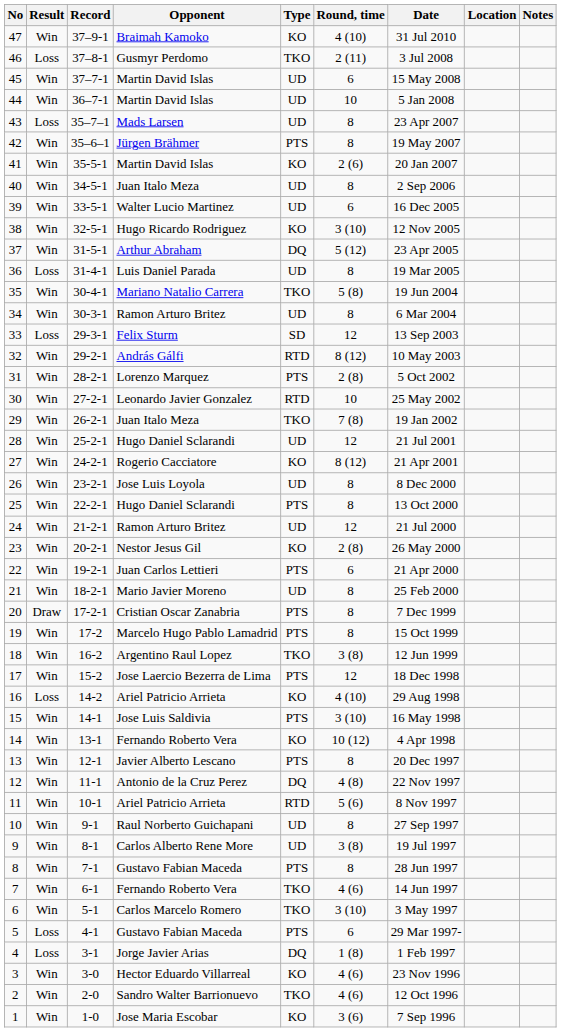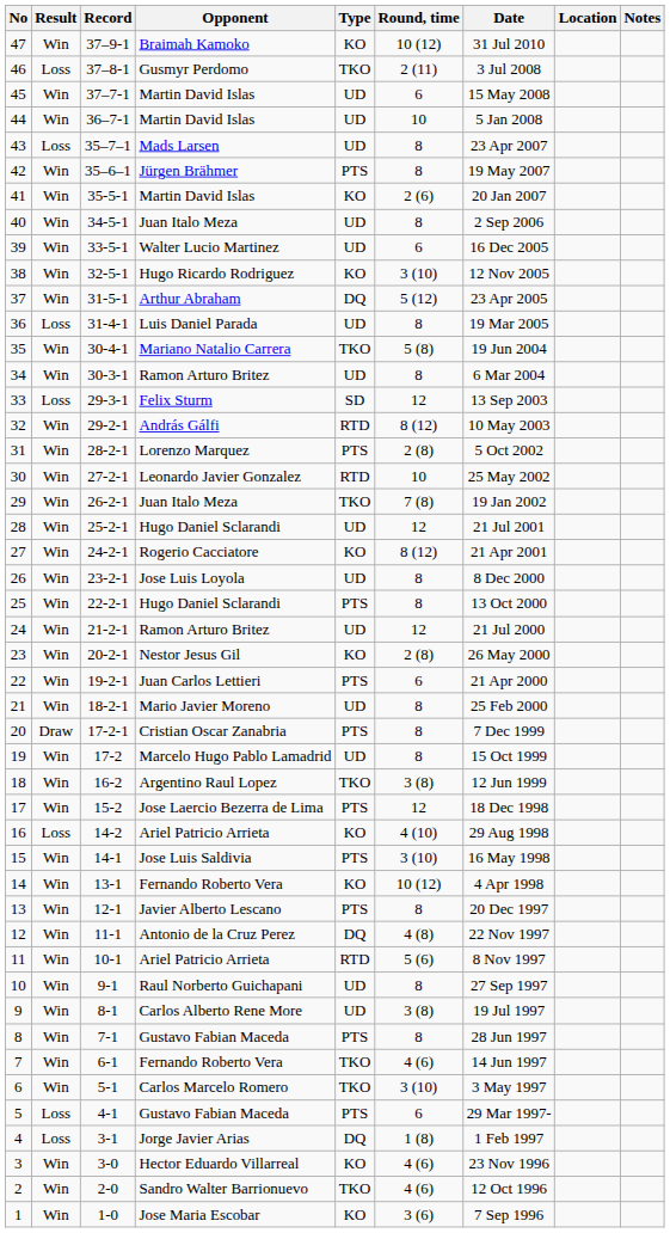47 | Round, time: 4 (10) -> 10 (12)
19 | Type: PTS -> UD
